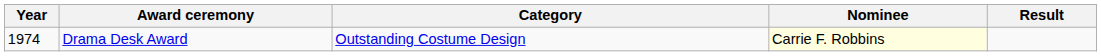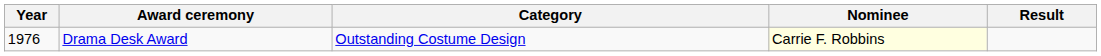Drama Desk Award | Year: 1974 -> 1976
